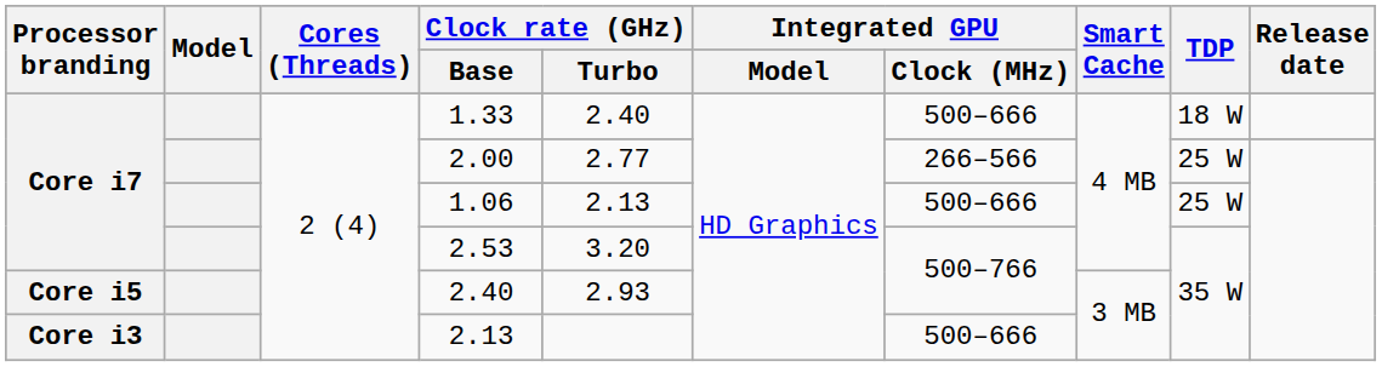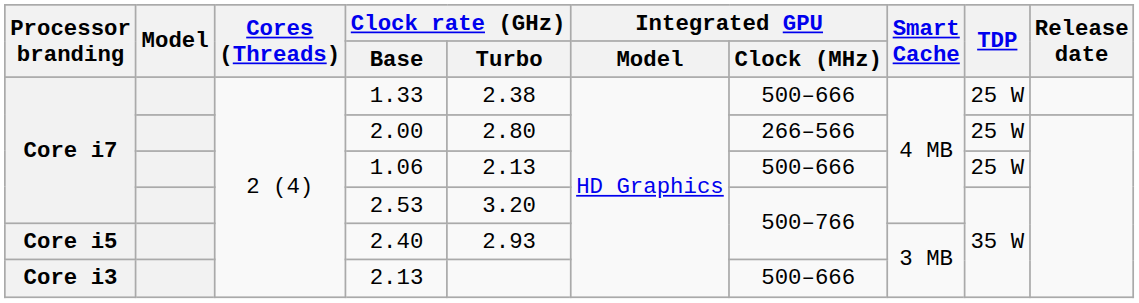1.33 | Clock rate (GHz) / Turbo: 2.40 -> 2.38
1.33 | TDP: 18 W -> 25 W
2.00 | Clock rate (GHz) / Turbo: 2.77 -> 2.80
